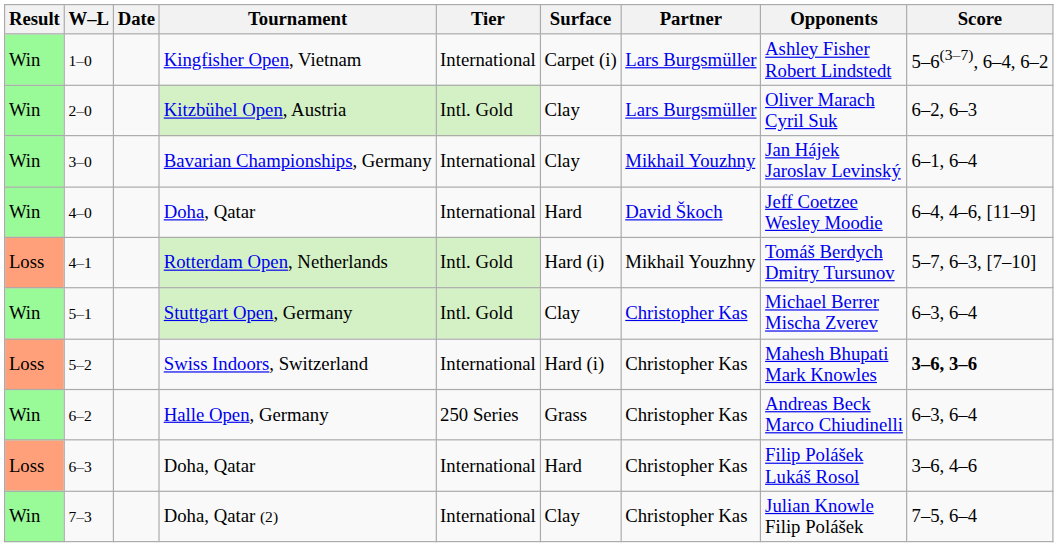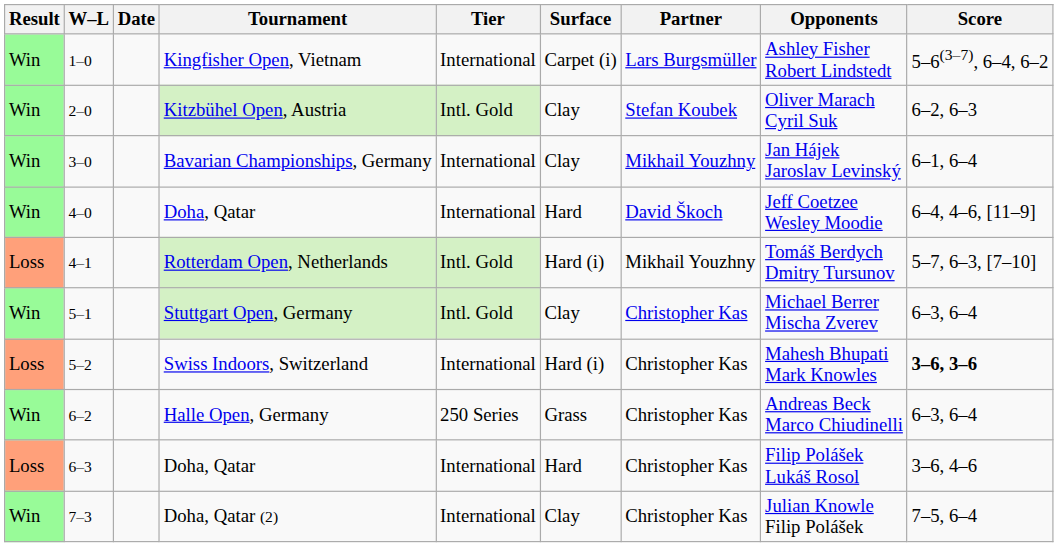Kitzbühel Open, Austria | Partner: Lars Burgsmüller -> Stefan Koubek
